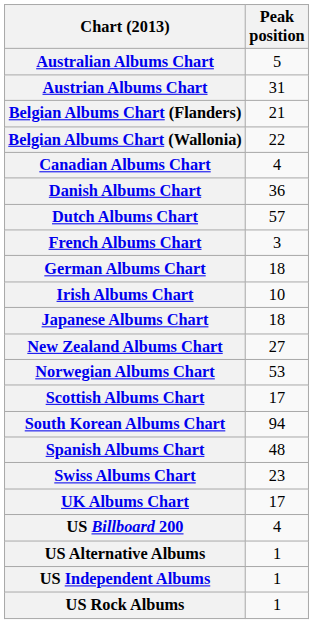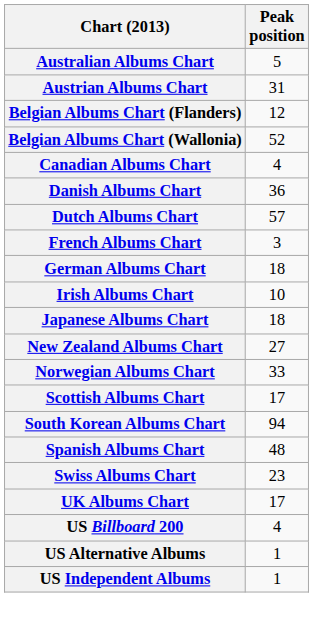Belgian Albums Chart (Flanders) | Peak position: 21 -> 12
Belgian Albums Chart (Wallonia) | Peak position: 22 -> 52
Norwegian Albums Chart | Peak position: 53 -> 33
- row: US Rock Albums | 1
